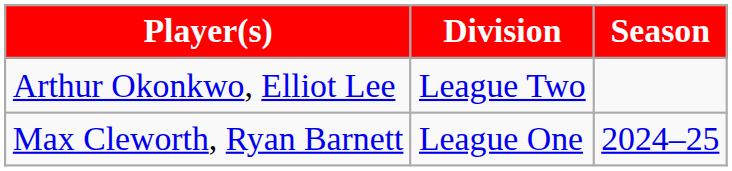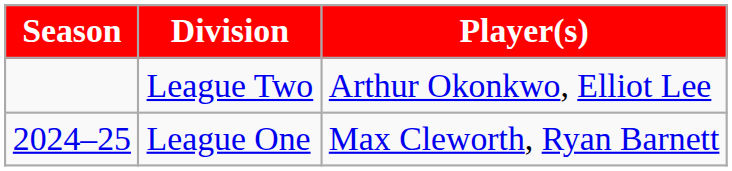columns swapped: Season <-> Player(s)
